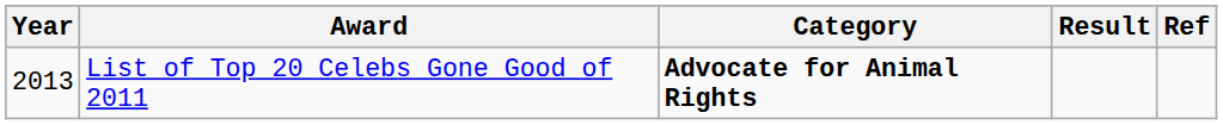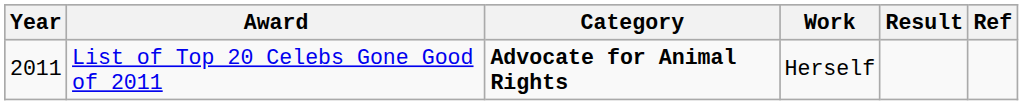+ column: Work | Herself
List of Top 20 Celebs Gone Good of 2011 | Year: 2013 -> 2011
